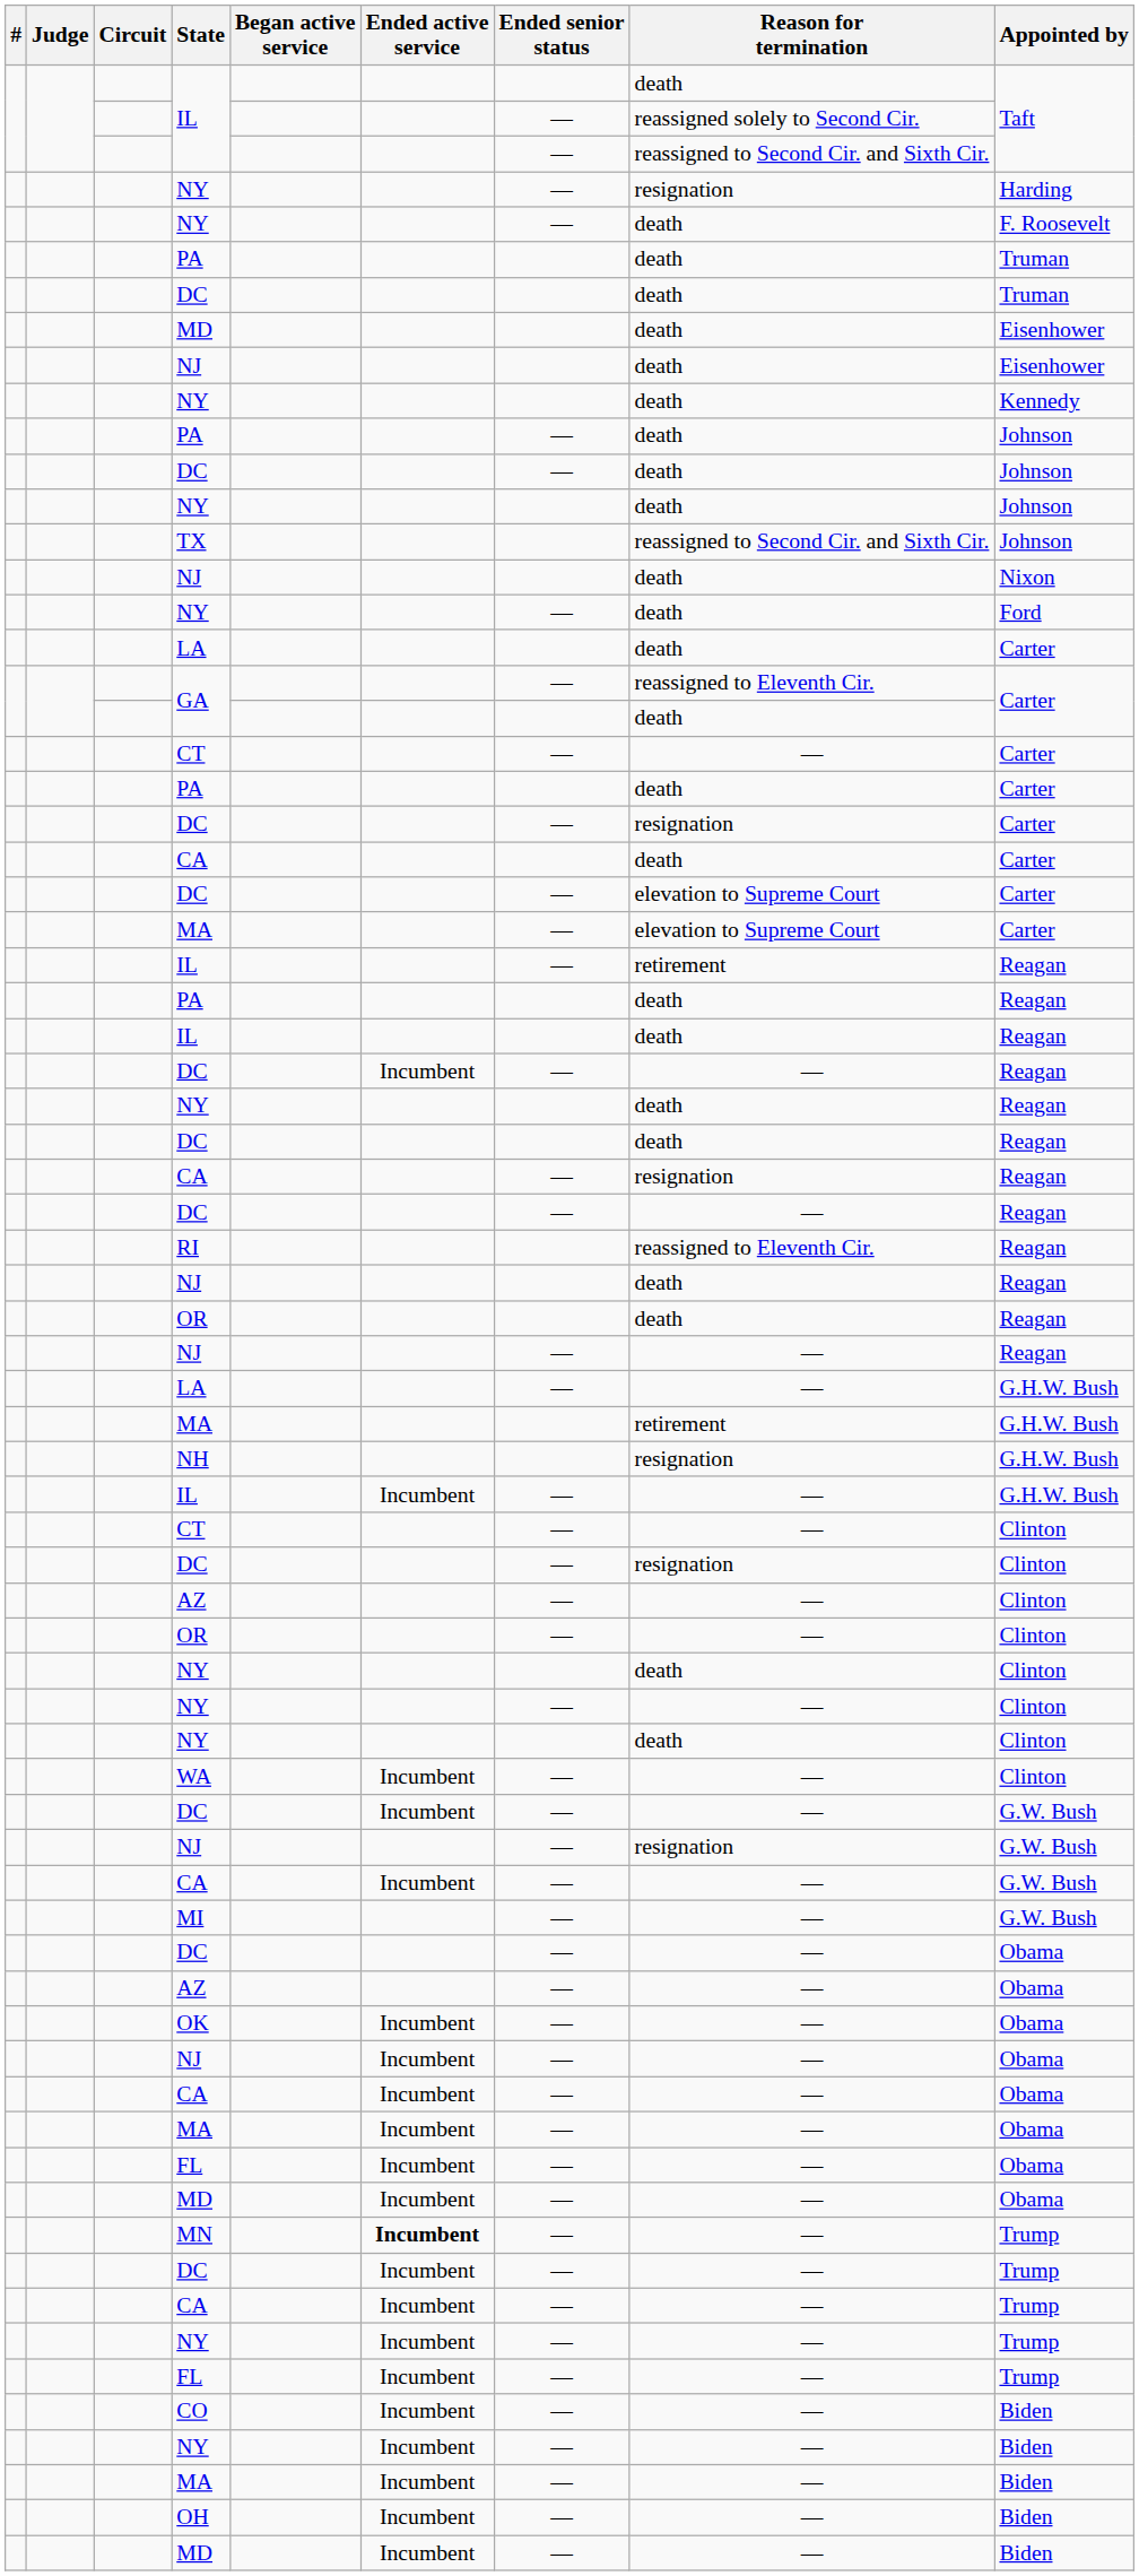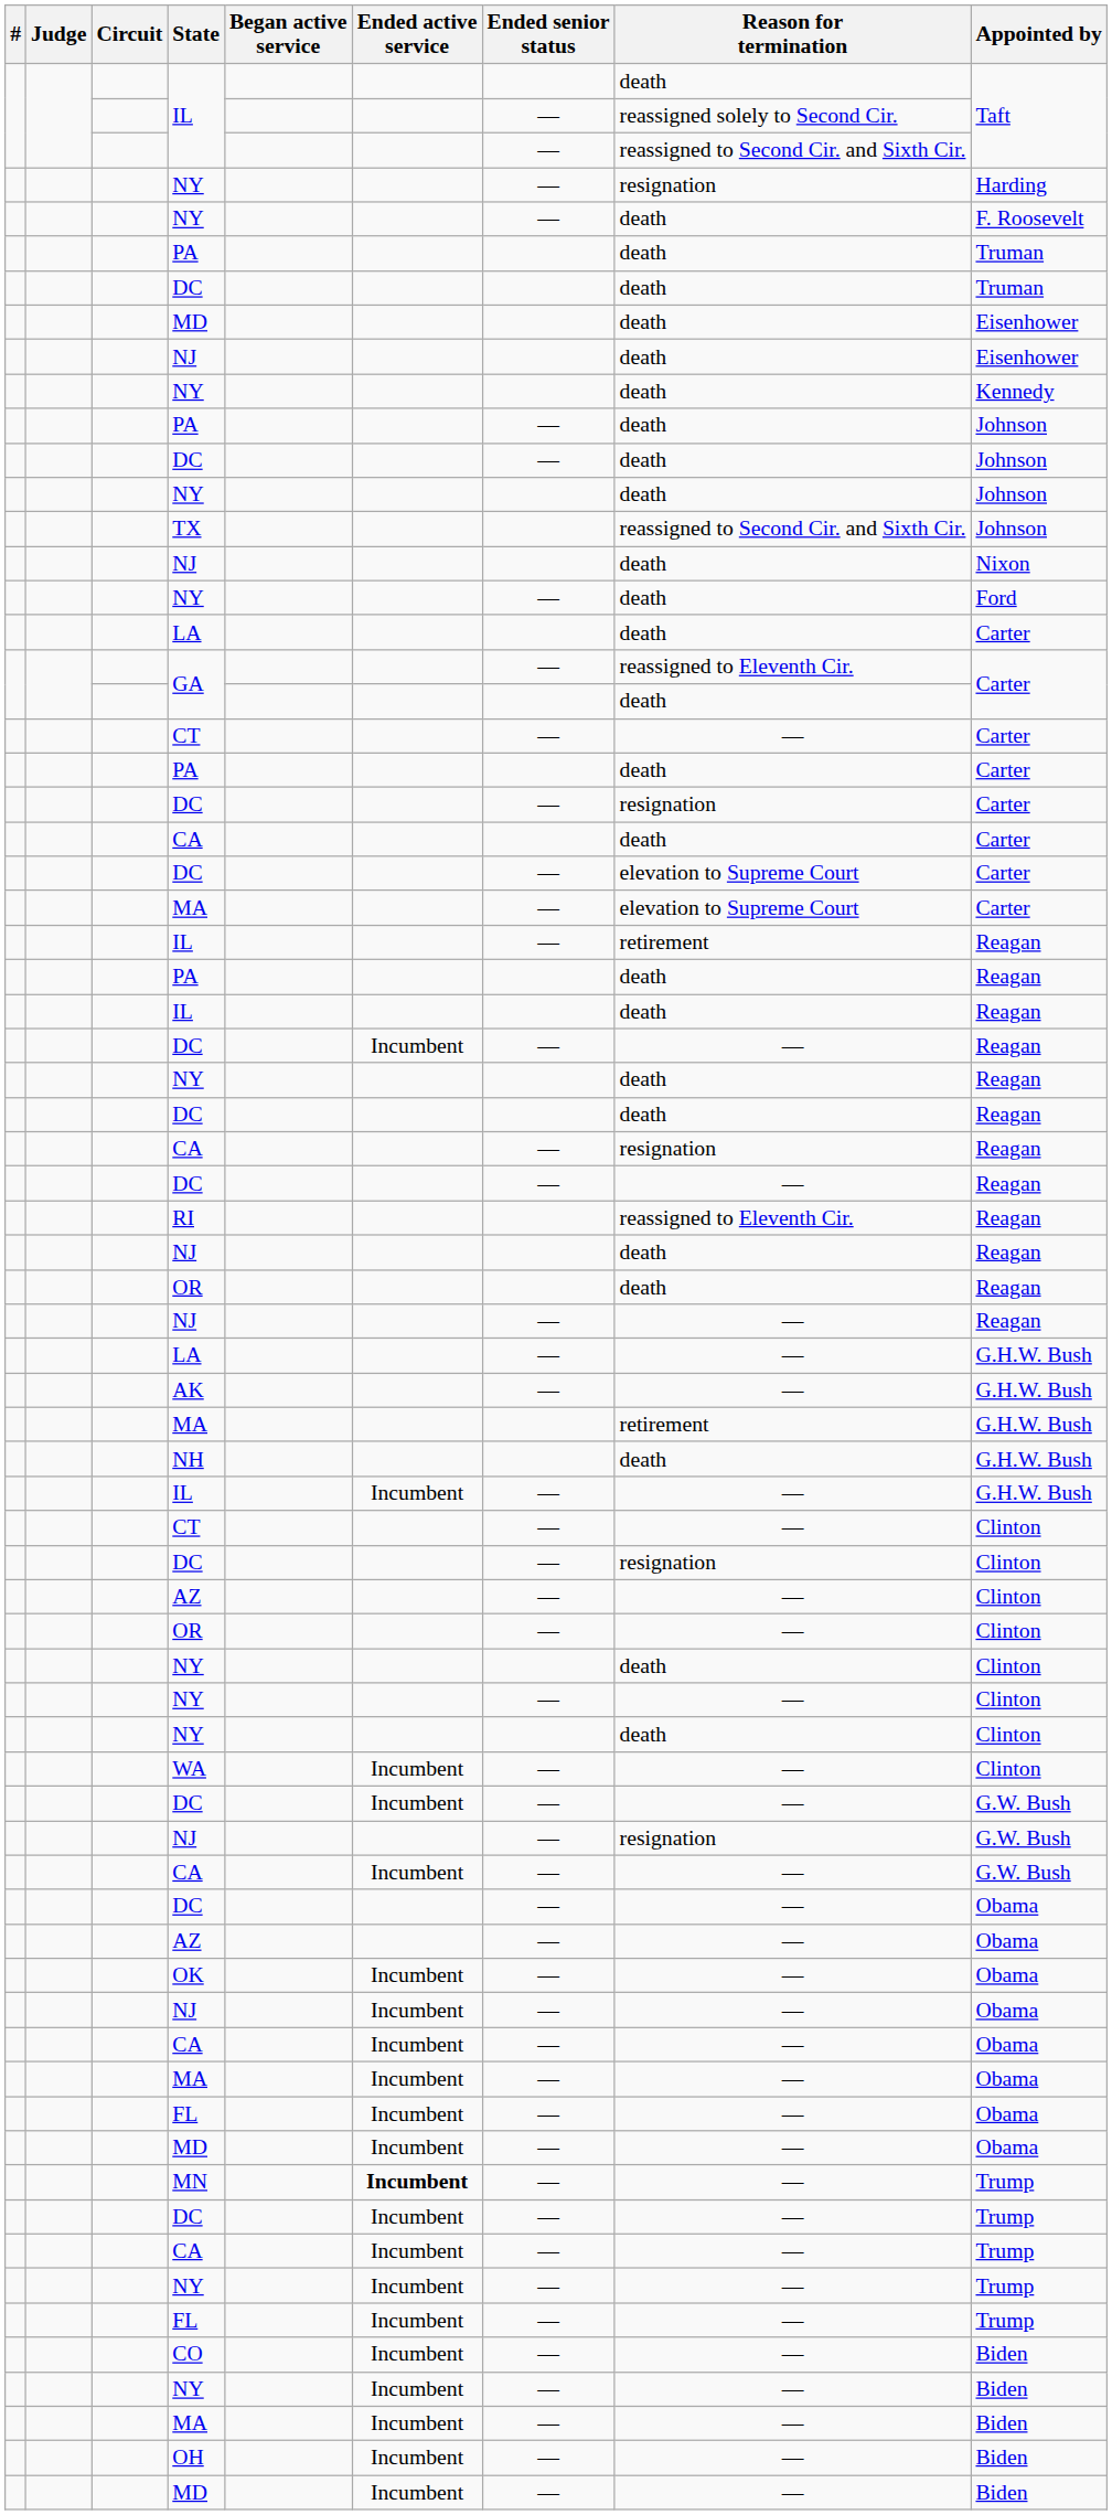+ row: AK | — | — | G.H.W. Bush
NH | Reason for termination: resignation -> death
- row: MI | — | — | G.W. Bush
